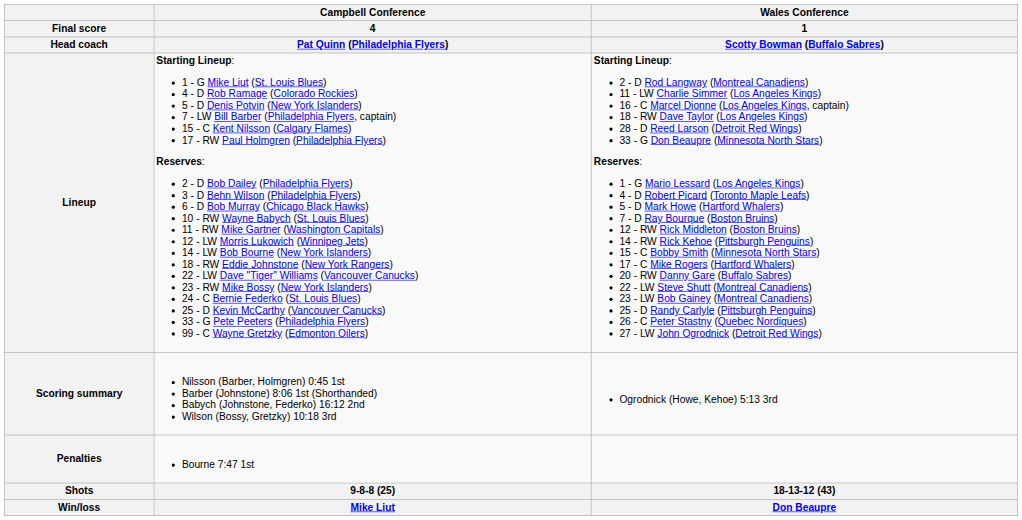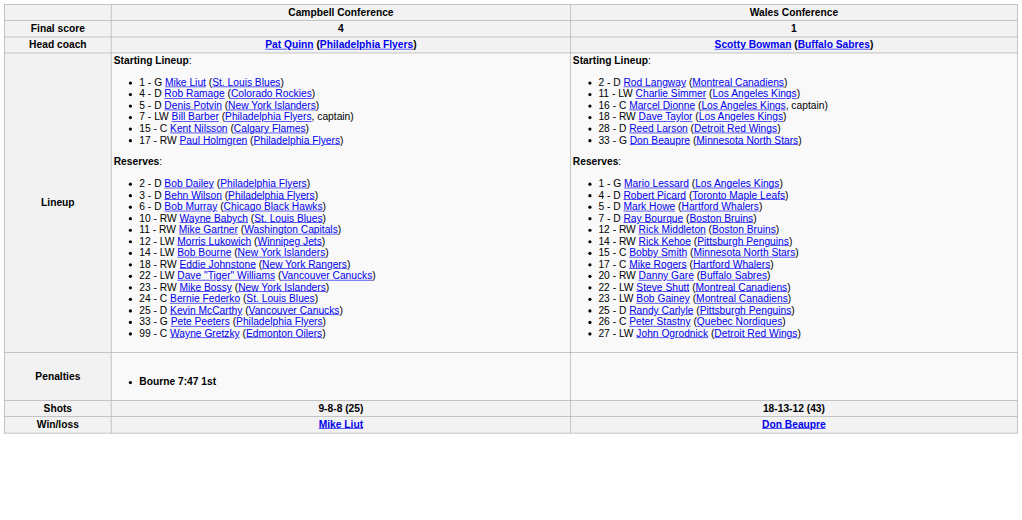- row: Scoring summary | Nilsson (Barber, Holmgren) 0:45 1st Barber (Johnstone) 8:06 1st (Shorthanded) Babych (Johnstone, Federko) 16:12 2nd Wilson (Bossy, Gretzky) 10:18 3rd | Ogrodnick (Howe, Kehoe) 5:13 3rd
Penalties | Campbell Conference / 4 / Pat Quinn (Philadelphia Flyers): normal -> bold
